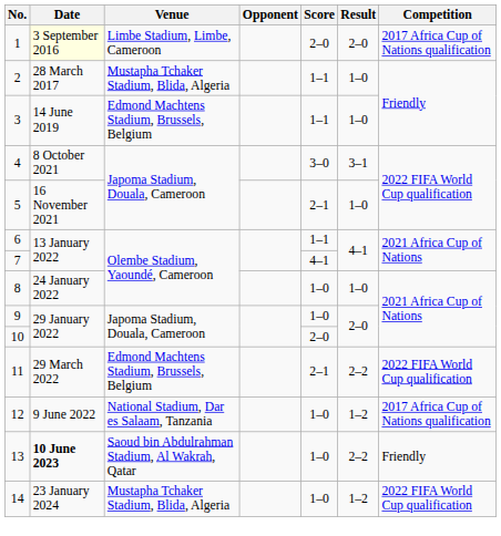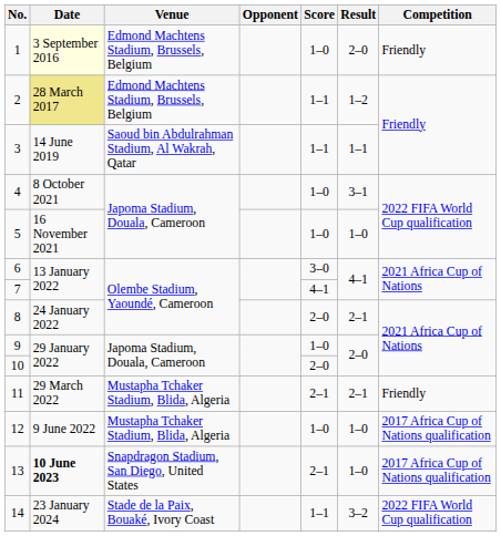1 | Venue: Limbe Stadium, Limbe, Cameroon -> Edmond Machtens Stadium, Brussels, Belgium
1 | Score: 2–0 -> 1–0
1 | Competition: 2017 Africa Cup of Nations qualification -> Friendly
2 | Date: no background -> khaki background
2 | Venue: Mustapha Tchaker Stadium, Blida, Algeria -> Edmond Machtens Stadium, Brussels, Belgium
2 | Result: 1–0 -> 1–2
3 | Venue: Edmond Machtens Stadium, Brussels, Belgium -> Saoud bin Abdulrahman Stadium, Al Wakrah, Qatar
3 | Result: 1–0 -> 1–1
4 | Score: 3–0 -> 1–0
5 | Score: 2–1 -> 1–0
6 | Score: 1–1 -> 3–0
8 | Score: 1–0 -> 2–0
8 | Result: 1–0 -> 2–1
11 | Venue: Edmond Machtens Stadium, Brussels, Belgium -> Mustapha Tchaker Stadium, Blida, Algeria
11 | Result: 2–2 -> 2–1
11 | Competition: 2022 FIFA World Cup qualification -> Friendly
12 | Venue: National Stadium, Dar es Salaam, Tanzania -> Mustapha Tchaker Stadium, Blida, Algeria
12 | Result: 1–2 -> 1–0
13 | Venue: Saoud bin Abdulrahman Stadium, Al Wakrah, Qatar -> Snapdragon Stadium, San Diego, United States
13 | Score: 1–0 -> 2–1
13 | Result: 2–2 -> 1–0
13 | Competition: Friendly -> 2017 Africa Cup of Nations qualification
14 | Venue: Mustapha Tchaker Stadium, Blida, Algeria -> Stade de la Paix, Bouaké, Ivory Coast
14 | Score: 1–0 -> 1–1
14 | Result: 1–2 -> 3–2
